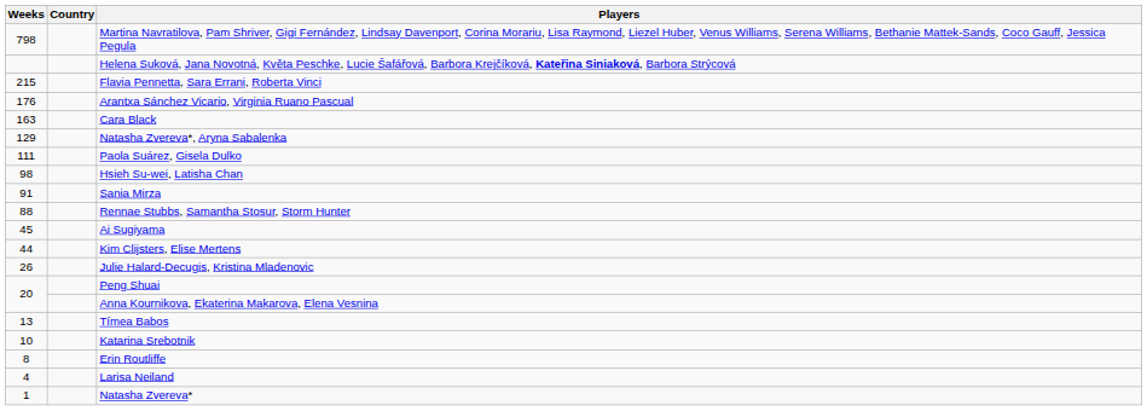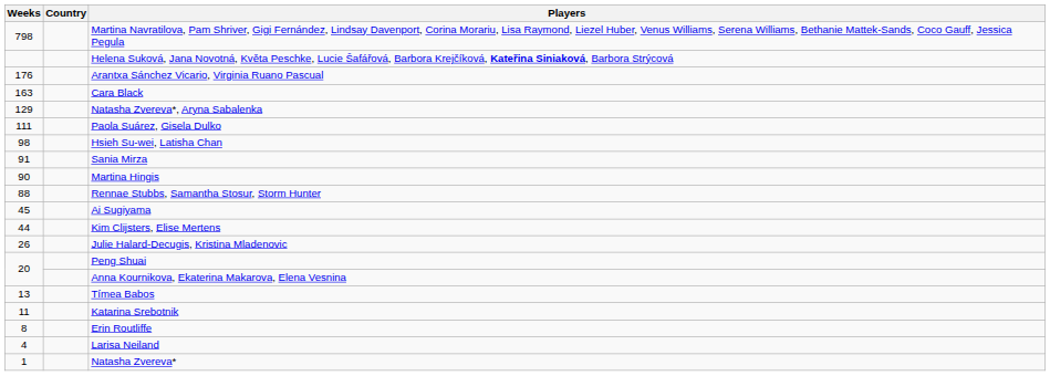- row: 215 | Flavia Pennetta, Sara Errani, Roberta Vinci
+ row: 90 | Martina Hingis
Katarina Srebotnik | Weeks: 10 -> 11
